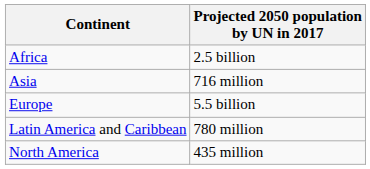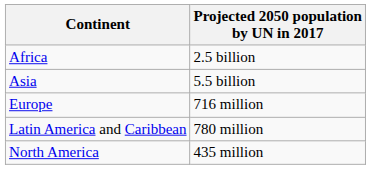Asia | Projected 2050 population by UN in 2017: 716 million -> 5.5 billion
Europe | Projected 2050 population by UN in 2017: 5.5 billion -> 716 million
